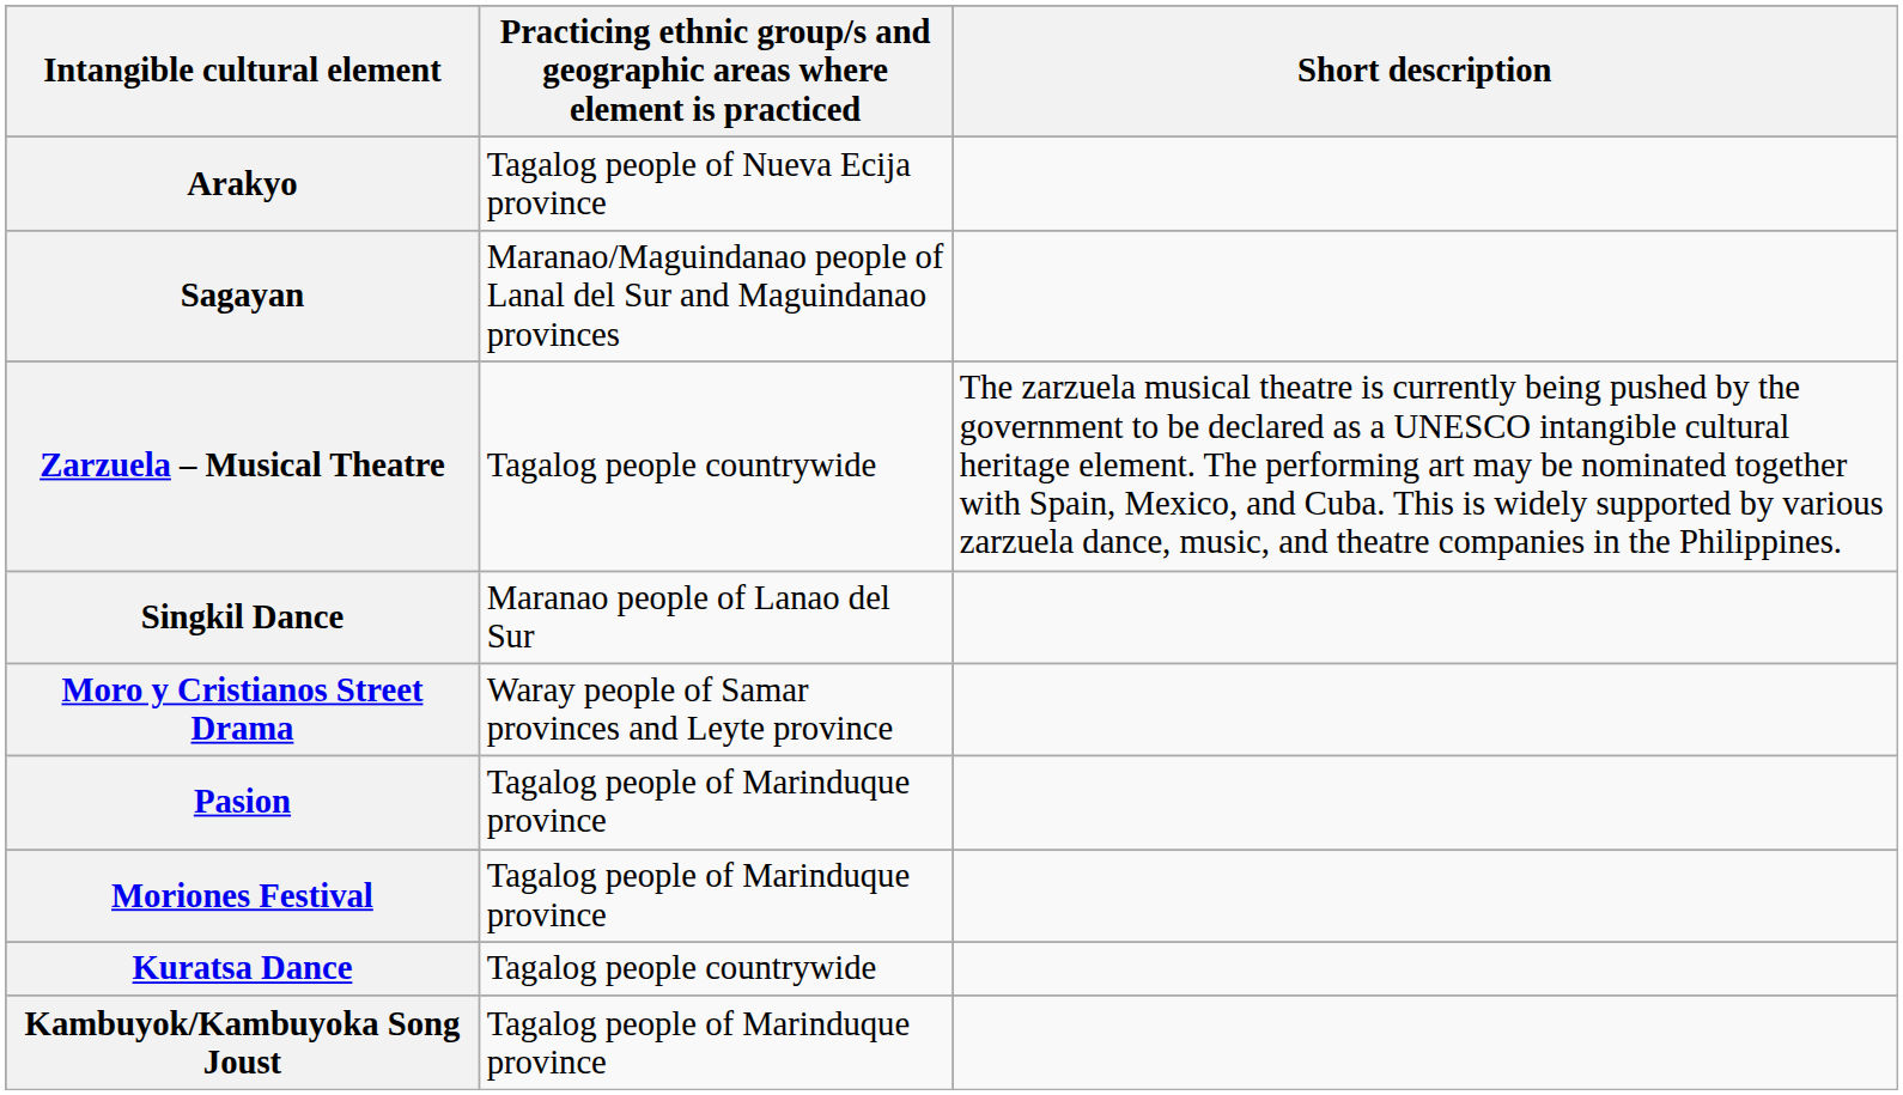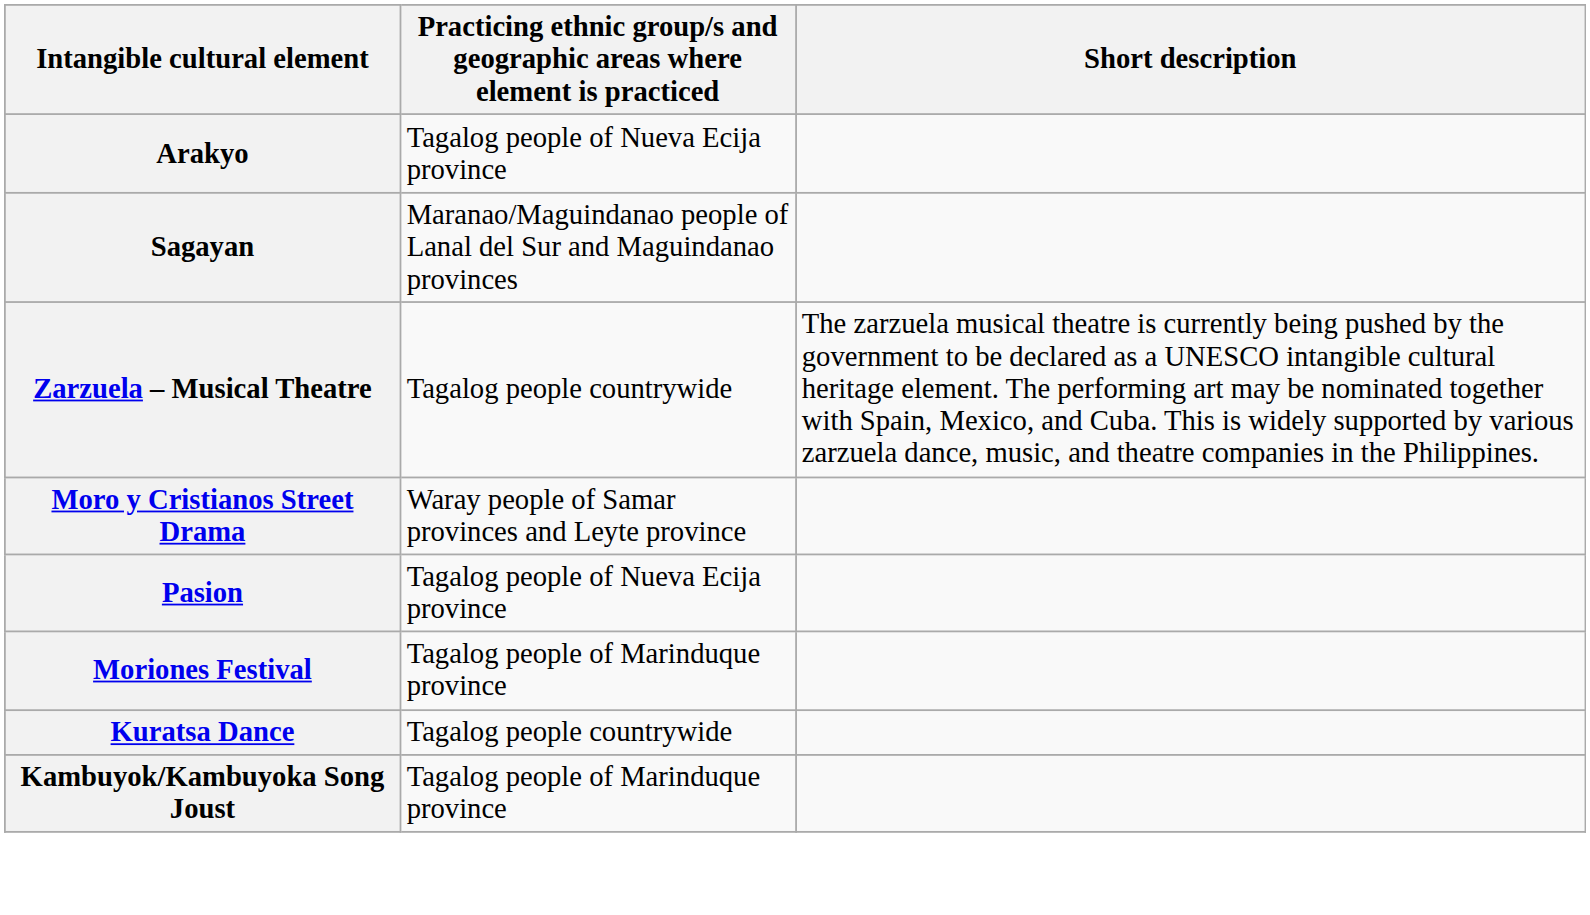- row: Singkil Dance | Maranao people of Lanao del Sur
Pasion | column 2: Tagalog people of Marinduque province -> Tagalog people of Nueva Ecija province
